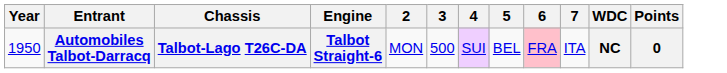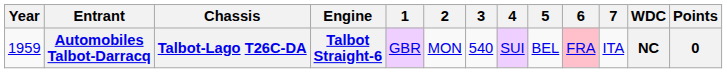+ column: 1 | GBR
Automobiles Talbot-Darracq | Year: 1950 -> 1959
Automobiles Talbot-Darracq | 3: 500 -> 540
